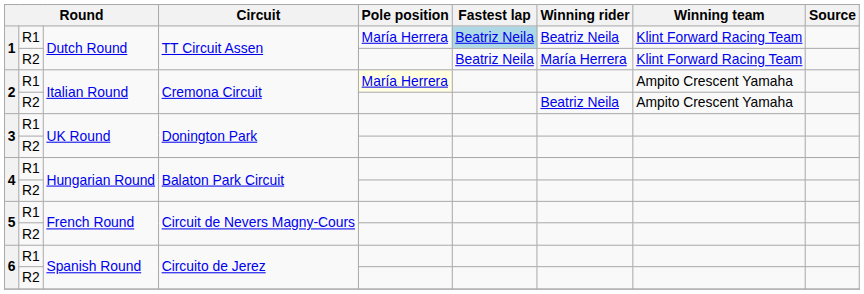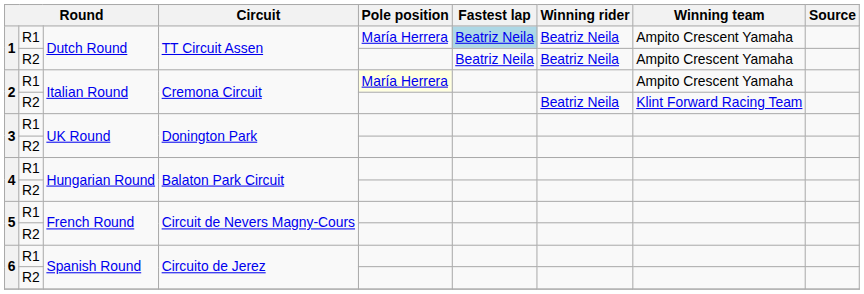1 / R1 | Winning team: Klint Forward Racing Team -> Ampito Crescent Yamaha
1 / R2 | Winning rider: María Herrera -> Beatriz Neila
1 / R2 | Winning team: Klint Forward Racing Team -> Ampito Crescent Yamaha
2 / R2 | Winning team: Ampito Crescent Yamaha -> Klint Forward Racing Team
